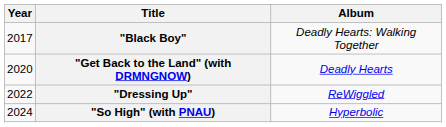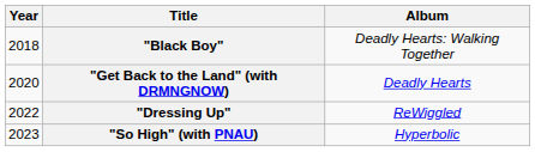"Black Boy" | Year: 2017 -> 2018
"So High" (with PNAU) | Year: 2024 -> 2023
